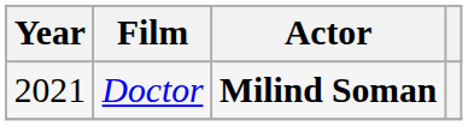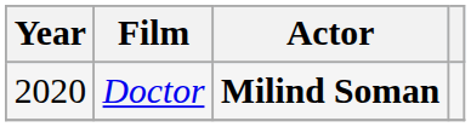Doctor | Year: 2021 -> 2020
